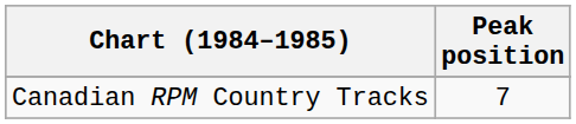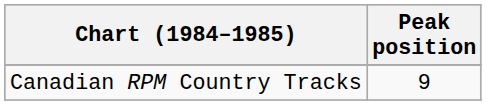Canadian RPM Country Tracks | Peak position: 7 -> 9
